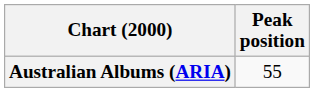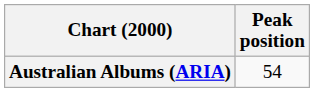Australian Albums (ARIA) | Peak position: 55 -> 54
